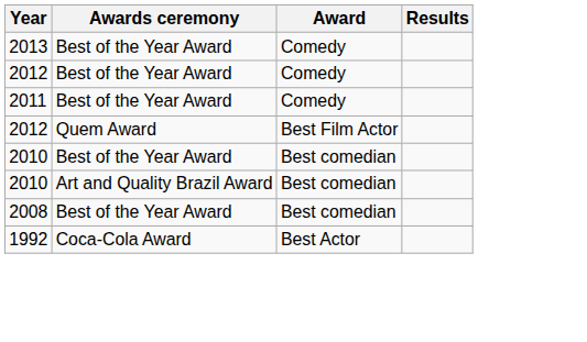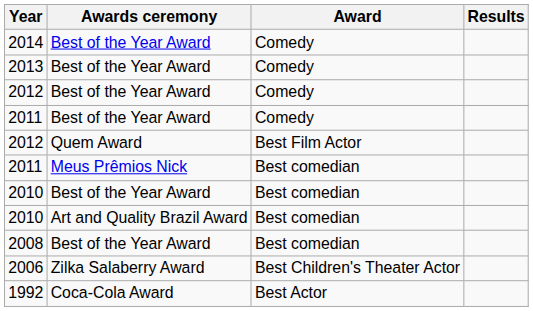+ row: 2014 | Best of the Year Award | Comedy
+ row: 2011 | Meus Prêmios Nick | Best comedian
+ row: 2006 | Zilka Salaberry Award | Best Children's Theater Actor
